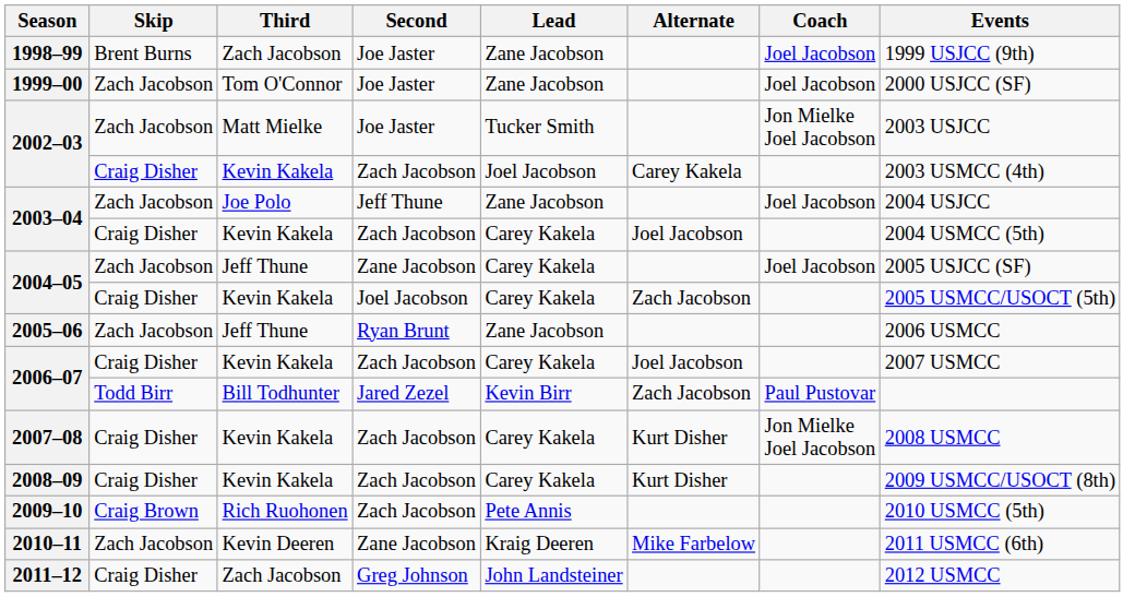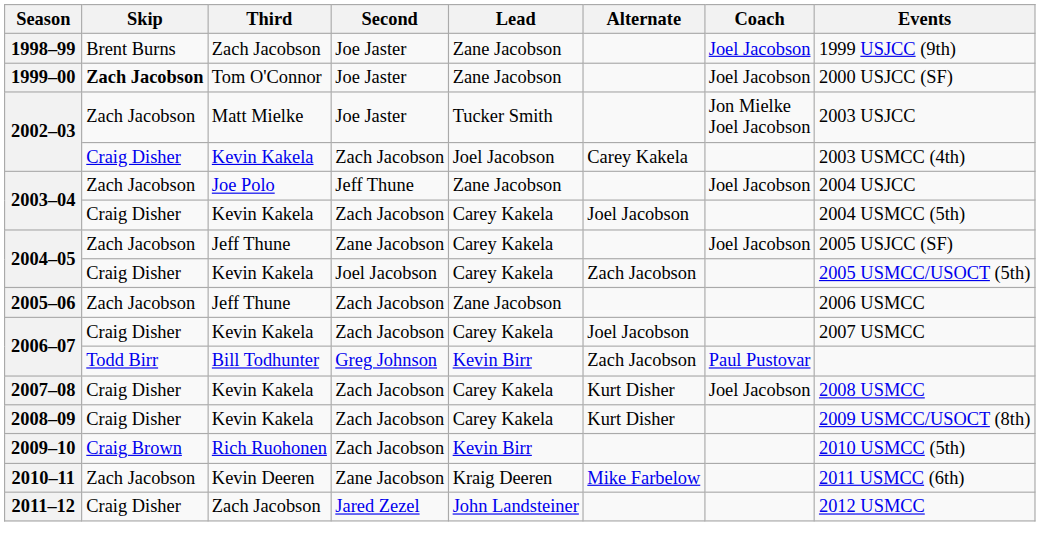1999–00 | Skip: normal -> bold
2005–06 | Second: Ryan Brunt -> Zach Jacobson
2006–07 / Bill Todhunter | Second: Jared Zezel -> Greg Johnson
2007–08 | Coach: Jon Mielke Joel Jacobson -> Joel Jacobson
2009–10 | Lead: Pete Annis -> Kevin Birr
2011–12 | Second: Greg Johnson -> Jared Zezel
